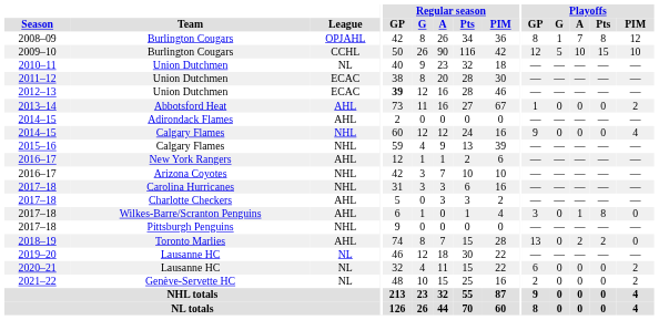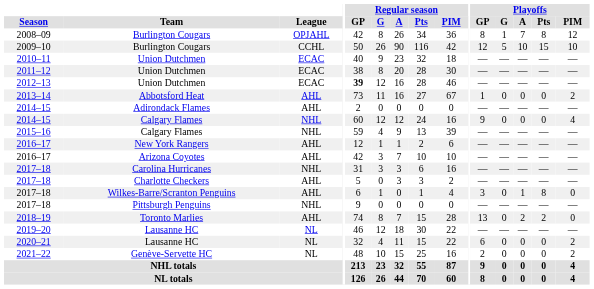2010–11 | League: NL -> ECAC
2016–17 / Arizona Coyotes | League: NHL -> AHL
